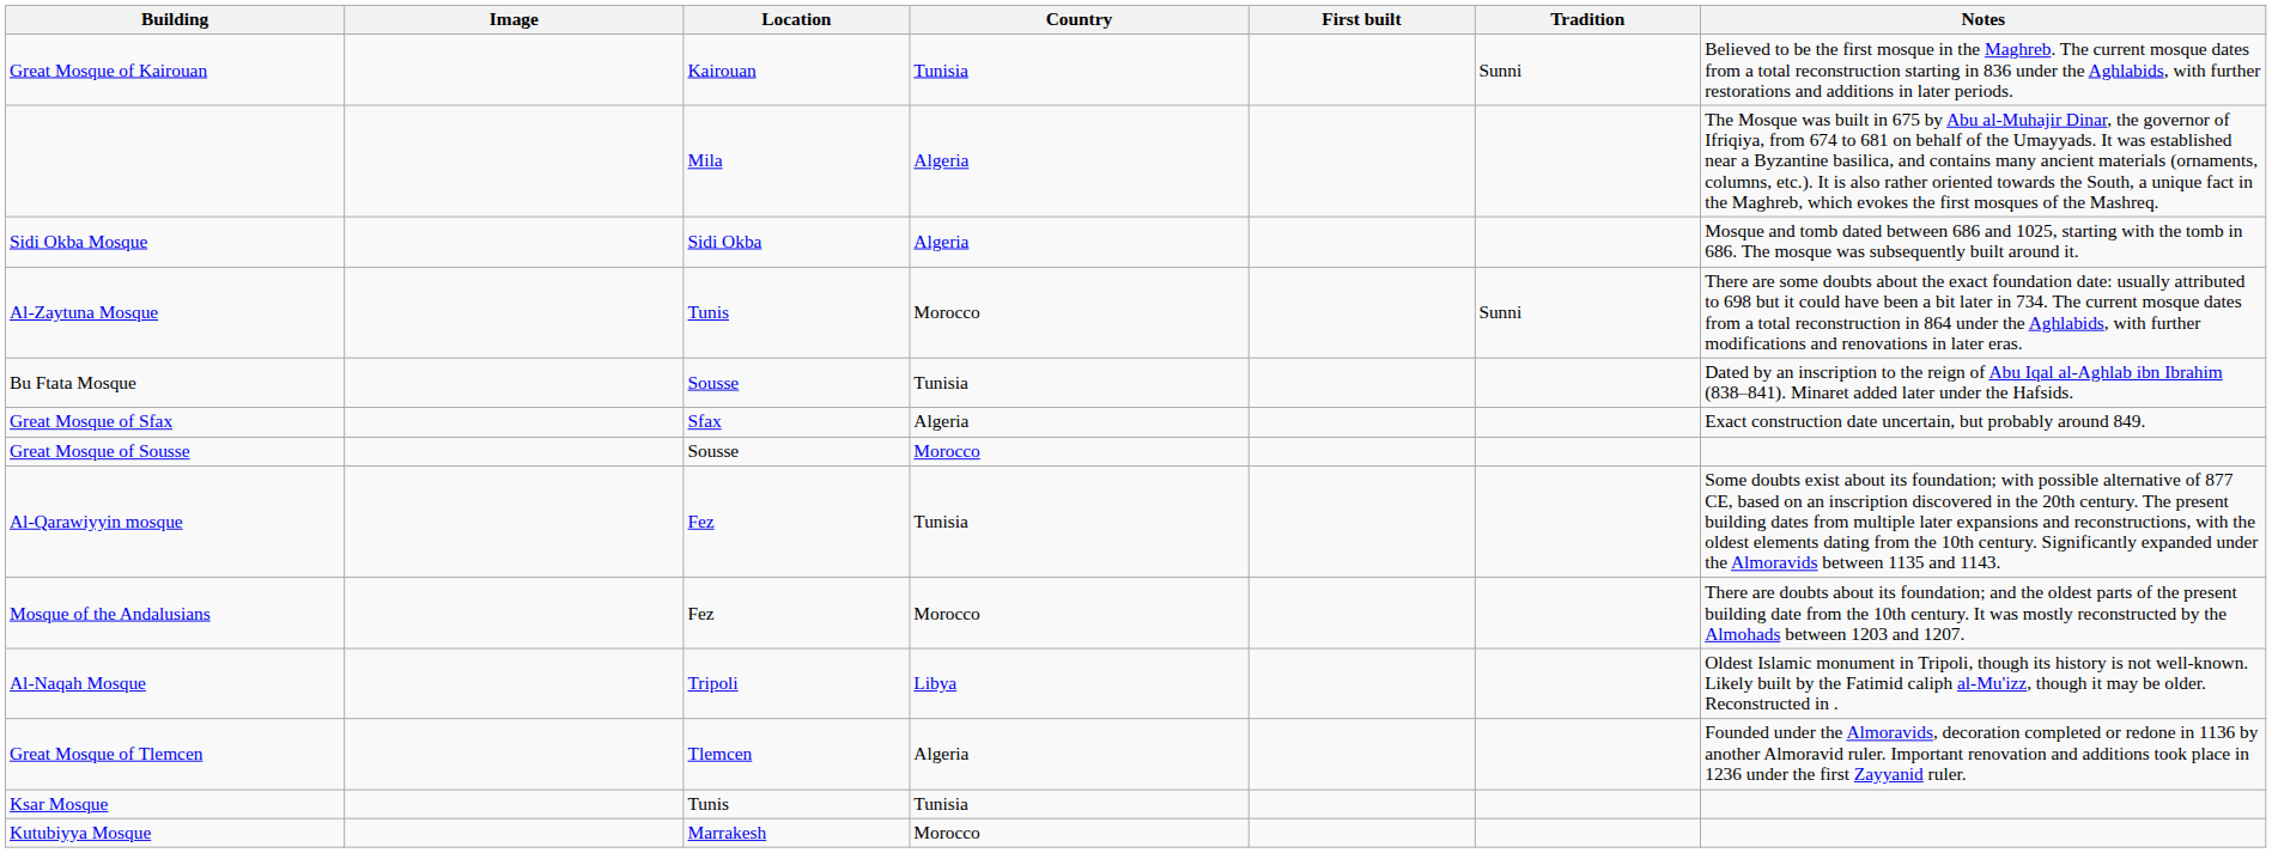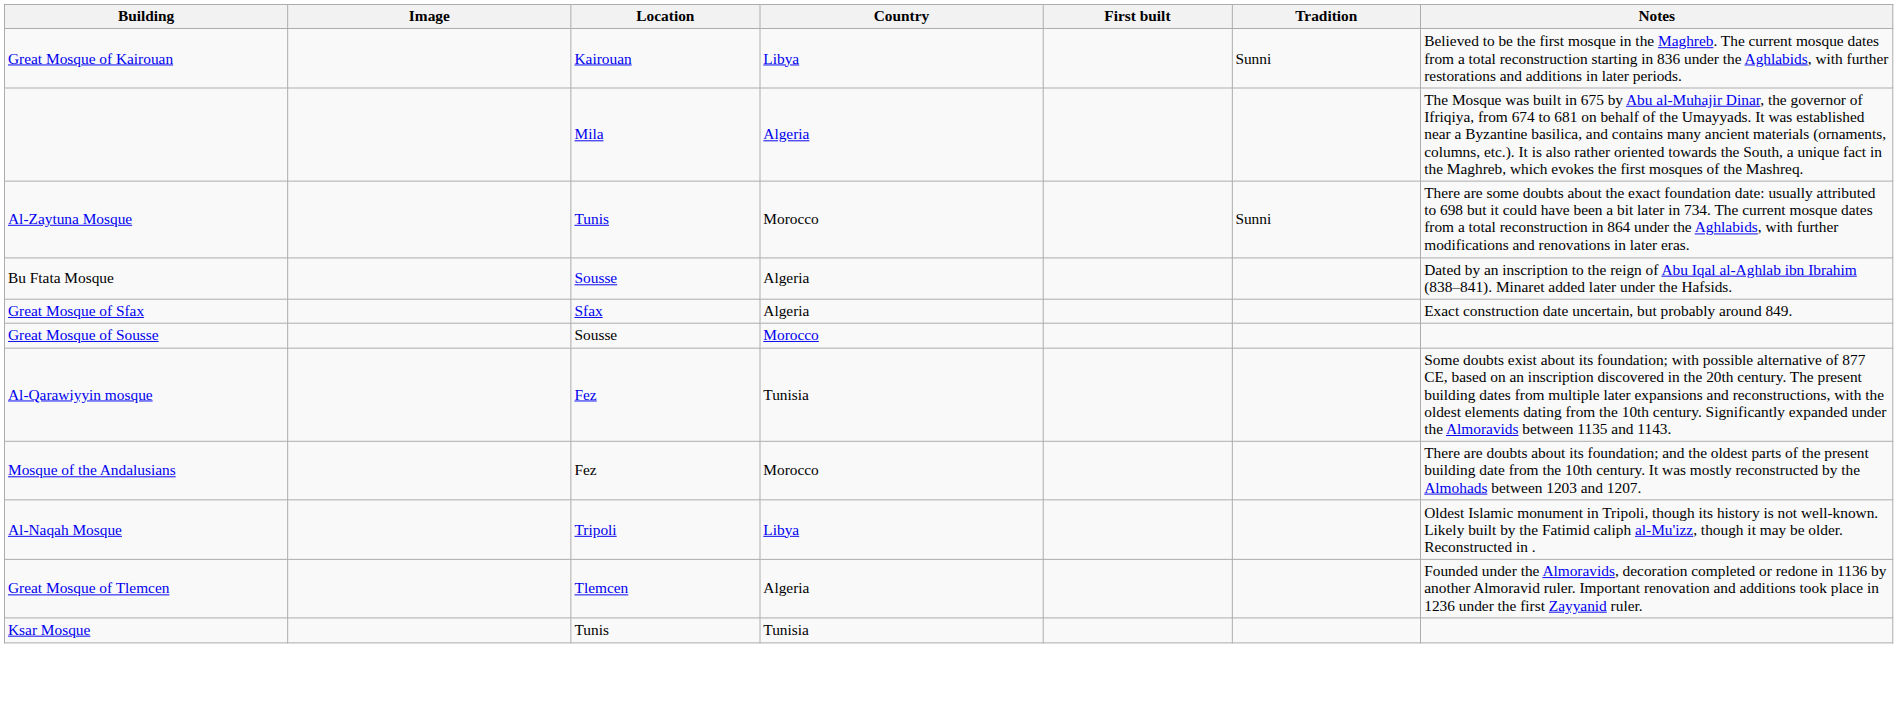Great Mosque of Kairouan | Country: Tunisia -> Libya
- row: Sidi Okba Mosque | Sidi Okba | Algeria | Mosque and tomb dated between 686 and 1025, starting with the tomb in 686. The mosque was subsequently built around it.
Bu Ftata Mosque | Country: Tunisia -> Algeria
- row: Kutubiyya Mosque | Marrakesh | Morocco
